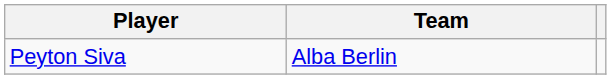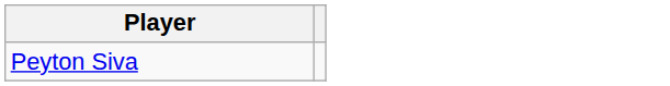- column: Team | Alba Berlin
